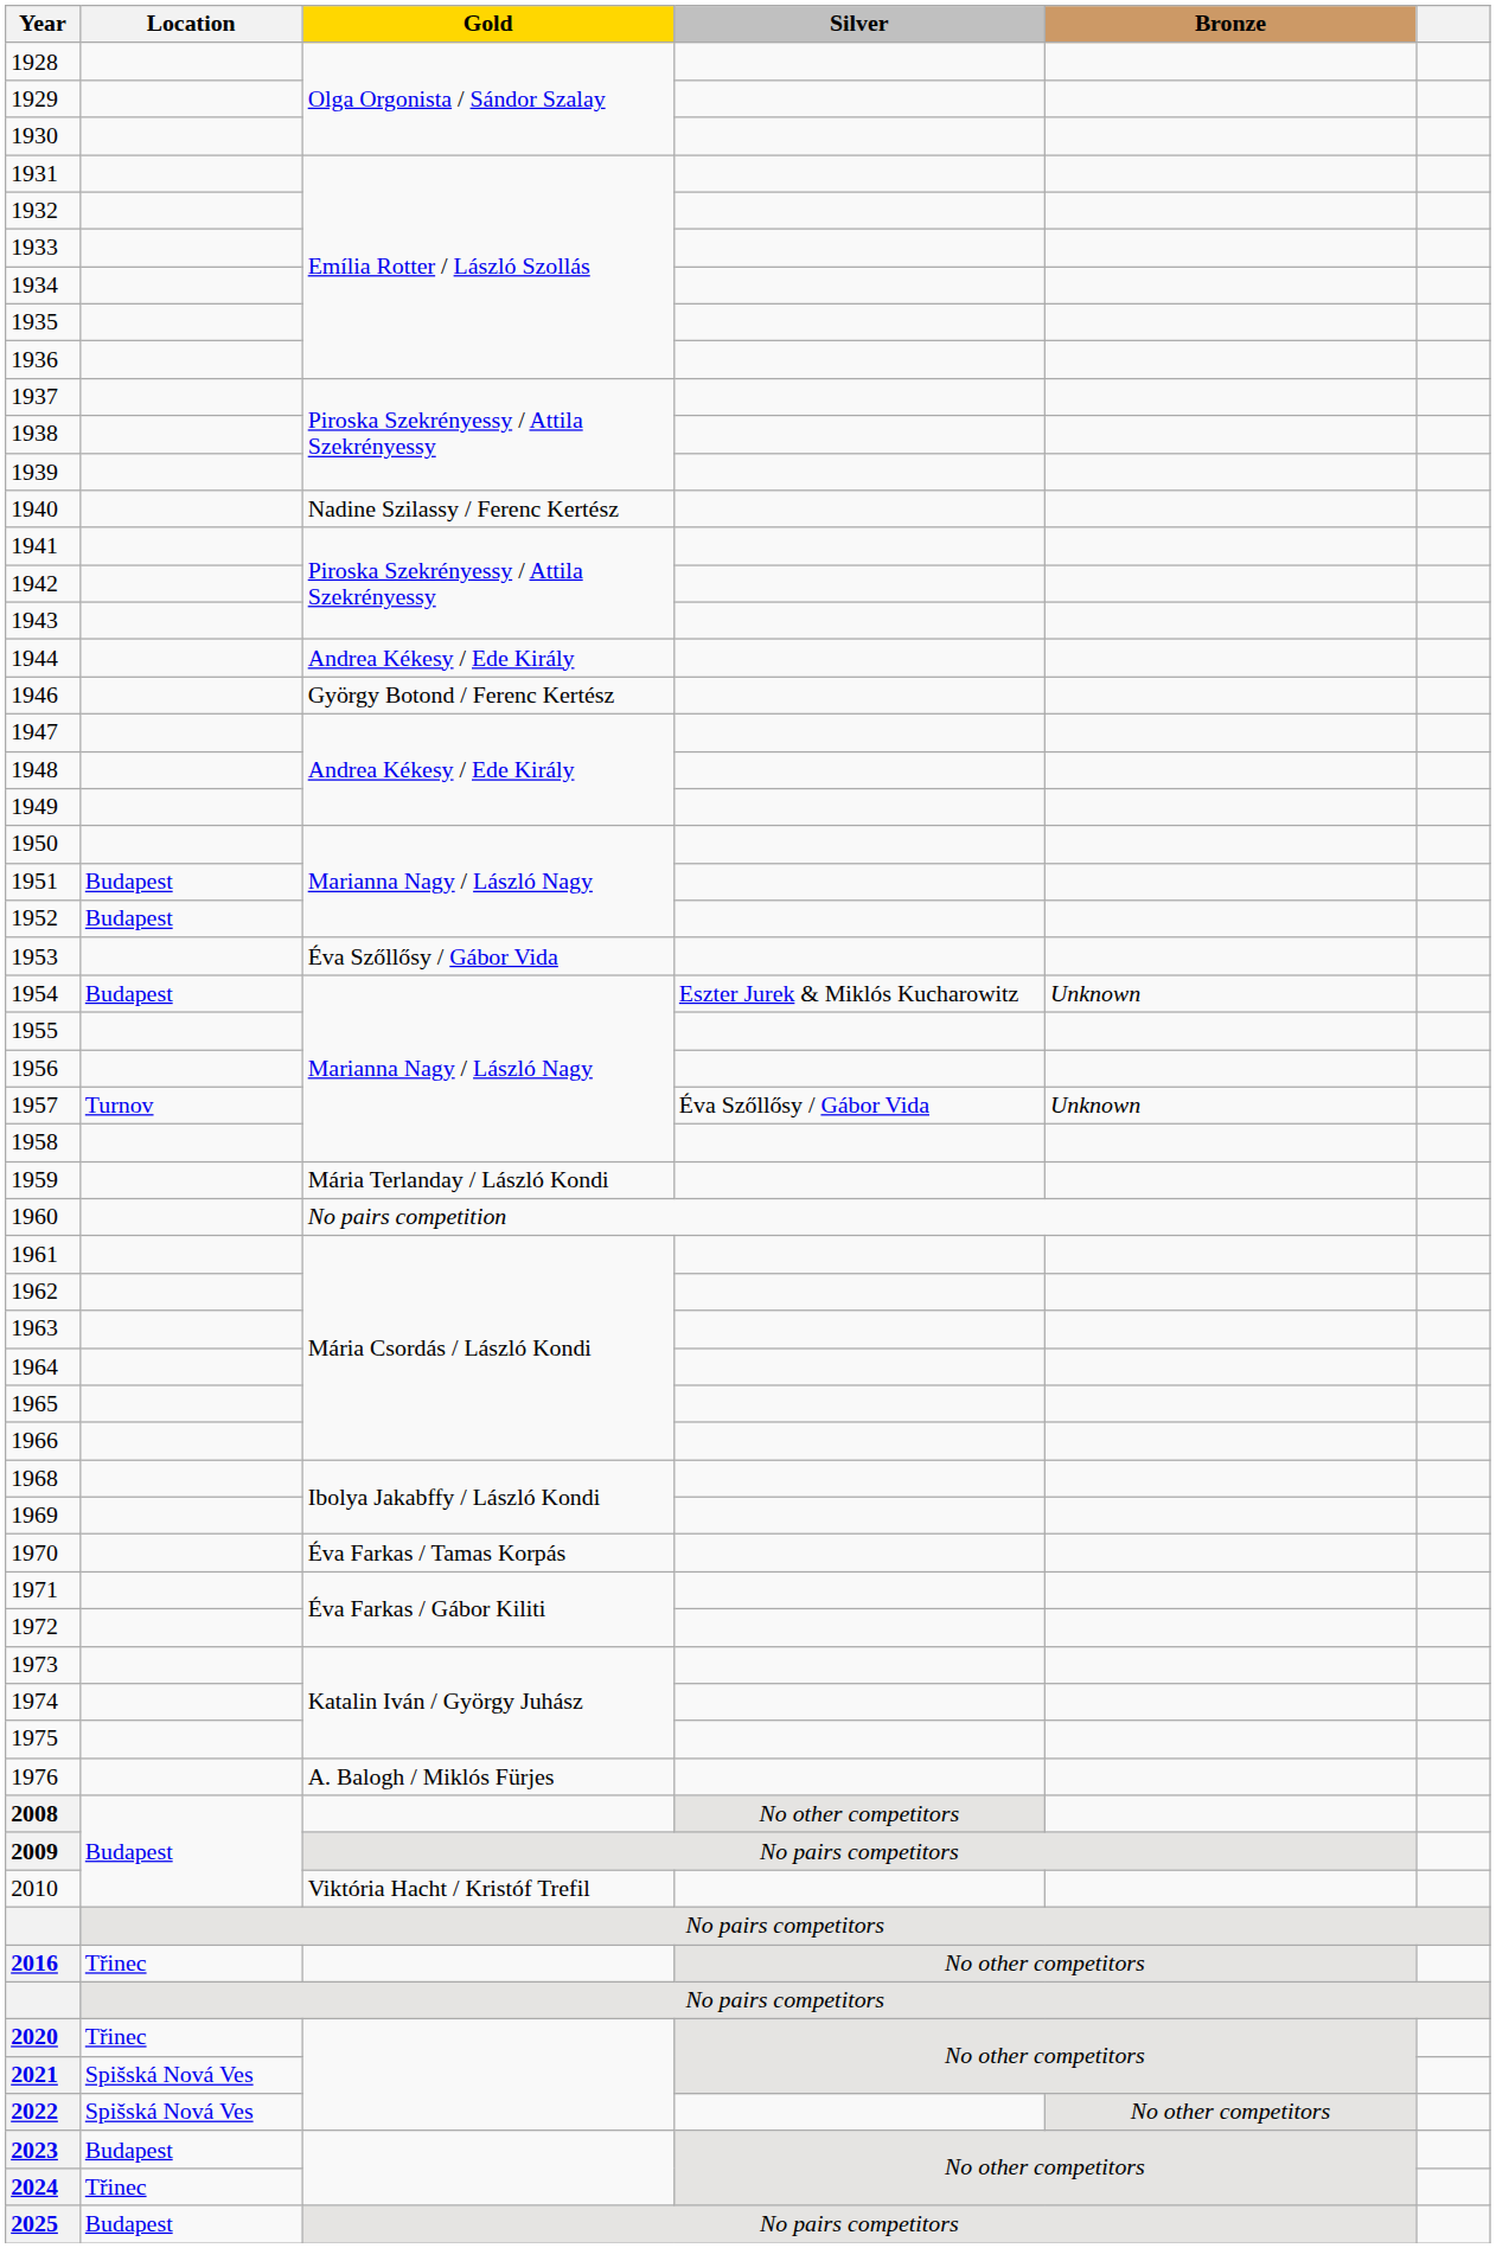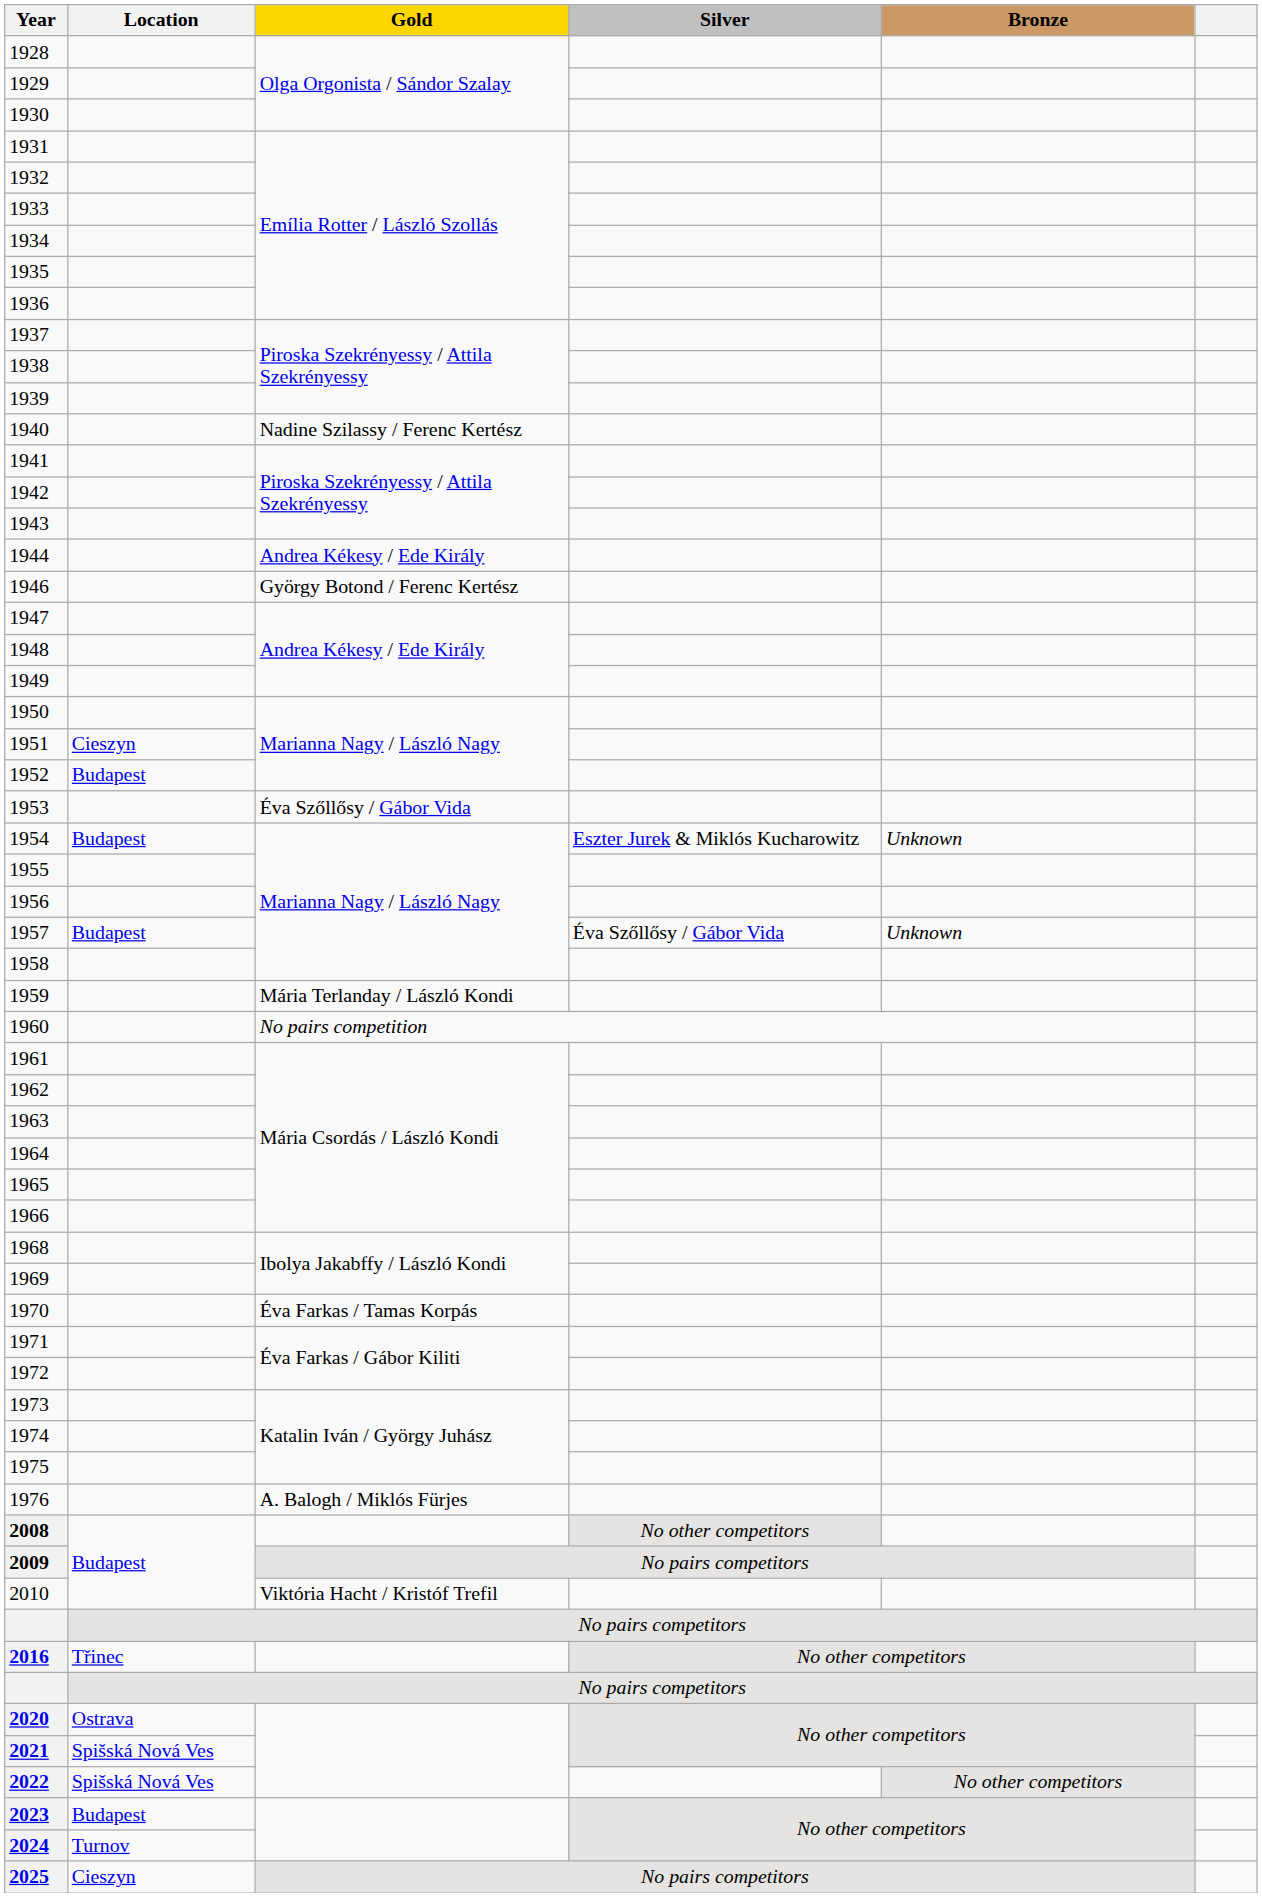1951 | Location: Budapest -> Cieszyn
1957 | Location: Turnov -> Budapest
2020 | Location: Třinec -> Ostrava
2024 | Location: Třinec -> Turnov
2025 | Location: Budapest -> Cieszyn
